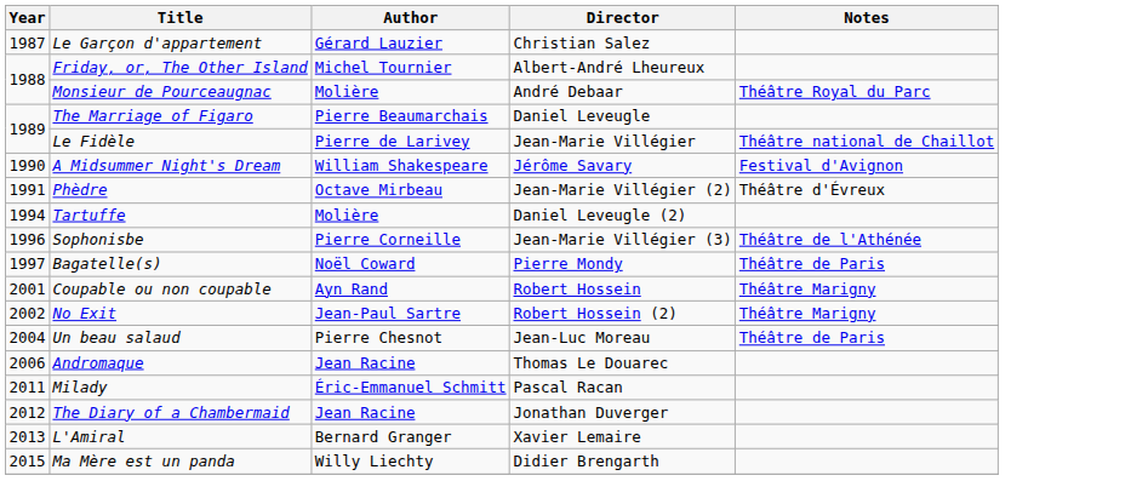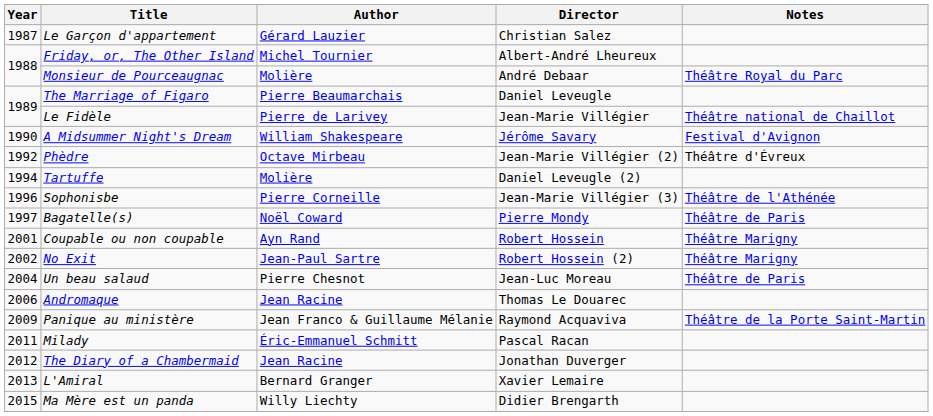Phèdre | Year: 1991 -> 1992
+ row: 2009 | Panique au ministère | Jean Franco & Guillaume Mélanie | Raymond Acquaviva | Théâtre de la Porte Saint-Martin
